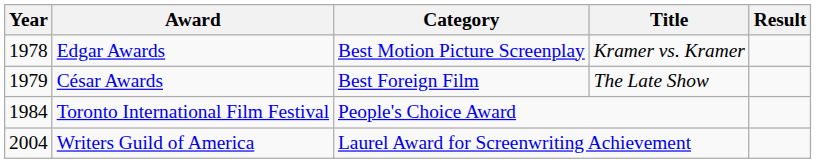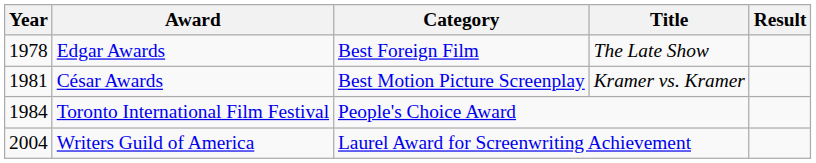Edgar Awards | Category: Best Motion Picture Screenplay -> Best Foreign Film
Edgar Awards | Title: Kramer vs. Kramer -> The Late Show
César Awards | Year: 1979 -> 1981
César Awards | Category: Best Foreign Film -> Best Motion Picture Screenplay
César Awards | Title: The Late Show -> Kramer vs. Kramer
